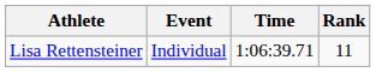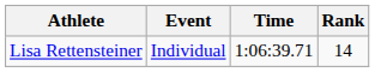Lisa Rettensteiner | Rank: 11 -> 14
